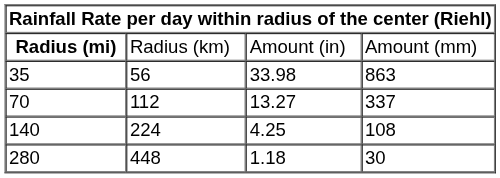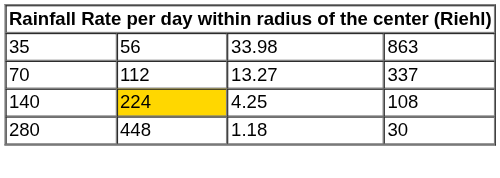- row: Radius (mi) | Radius (km) | Amount (in) | Amount (mm)
140 | column 2: no background -> gold background
